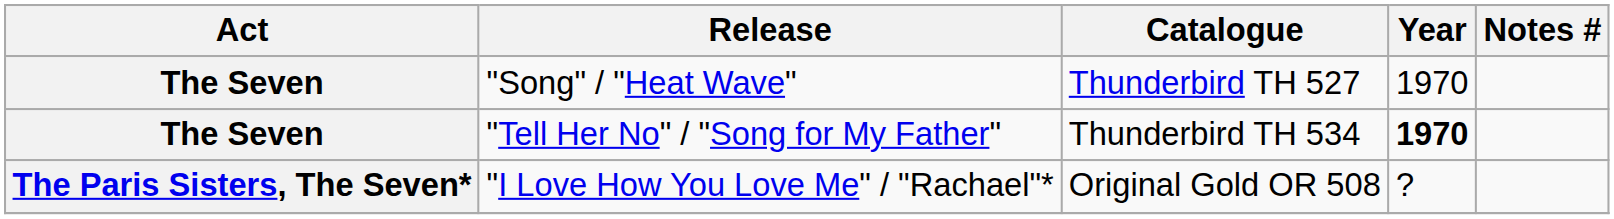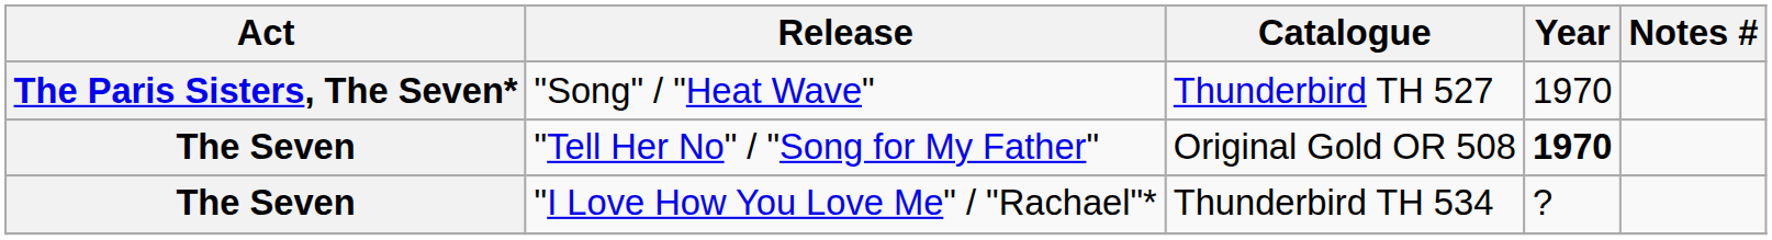"Song" / "Heat Wave" | Act: The Seven -> The Paris Sisters, The Seven*
"Tell Her No" / "Song for My Father" | Catalogue: Thunderbird TH 534 -> Original Gold OR 508
"I Love How You Love Me" / "Rachael"* | Act: The Paris Sisters, The Seven* -> The Seven
"I Love How You Love Me" / "Rachael"* | Catalogue: Original Gold OR 508 -> Thunderbird TH 534
